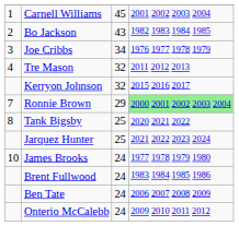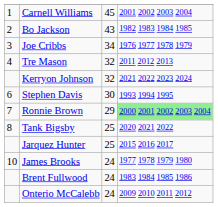Kerryon Johnson | column 4: 2015 2016 2017 -> 2021 2022 2023 2024
+ row: 6 | Stephen Davis | 30 | 1993 1994 1995
Jarquez Hunter | column 4: 2021 2022 2023 2024 -> 2015 2016 2017
- row: Ben Tate | 24 | 2006 2007 2008 2009
